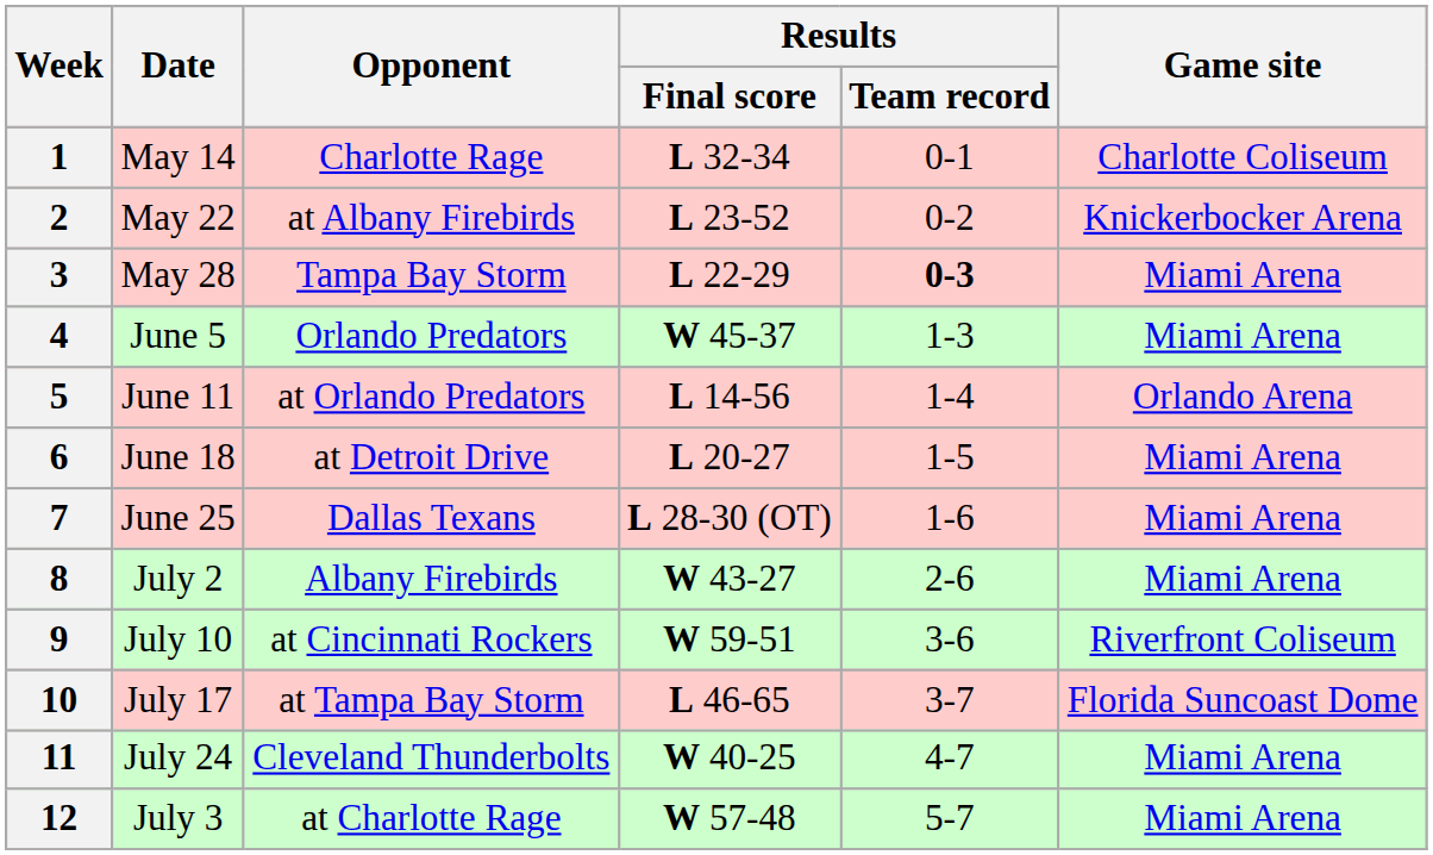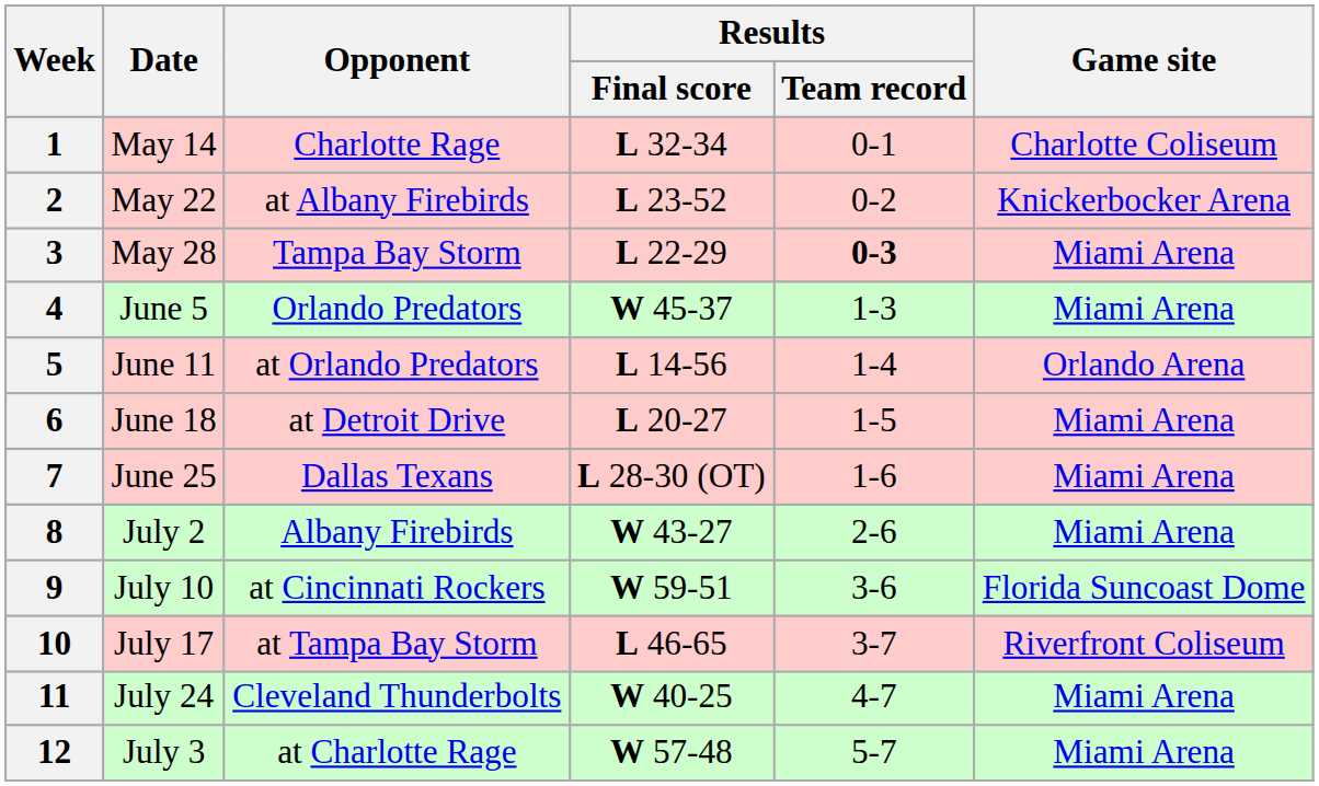9 | Game site: Riverfront Coliseum -> Florida Suncoast Dome
10 | Game site: Florida Suncoast Dome -> Riverfront Coliseum
